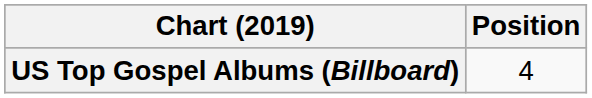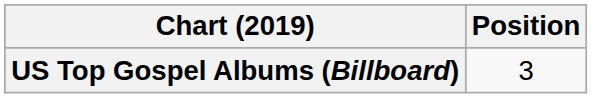US Top Gospel Albums (Billboard) | Position: 4 -> 3
